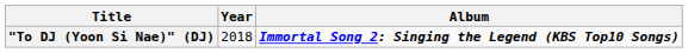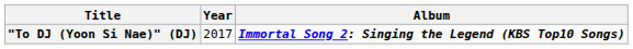"To DJ (Yoon Si Nae)" (DJ) | Year: 2018 -> 2017
